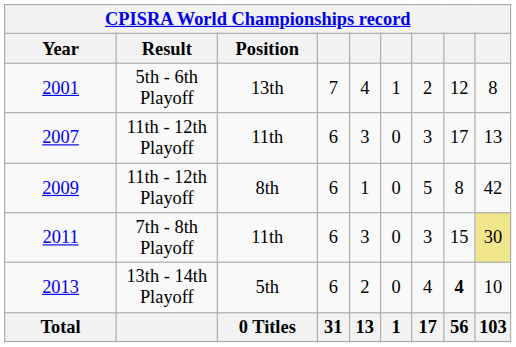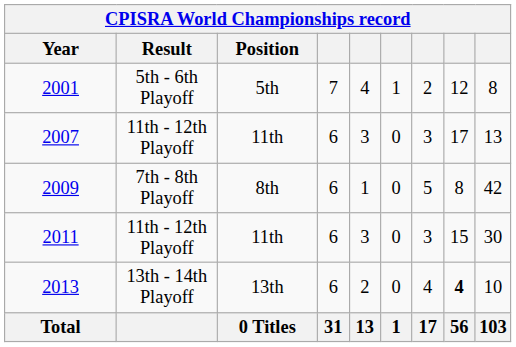2001 | Position: 13th -> 5th
2009 | Result: 11th - 12th Playoff -> 7th - 8th Playoff
2011 | Result: 7th - 8th Playoff -> 11th - 12th Playoff
2011 | column 9: khaki background -> no background
2013 | Position: 5th -> 13th
